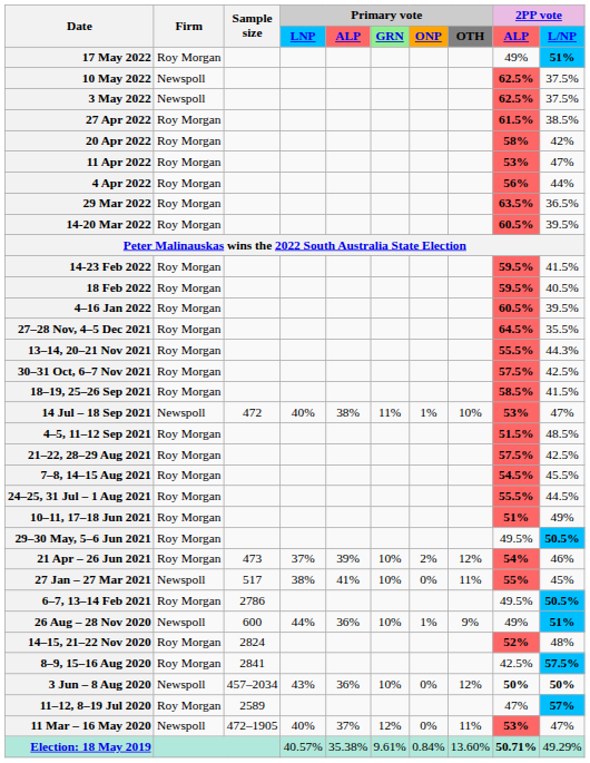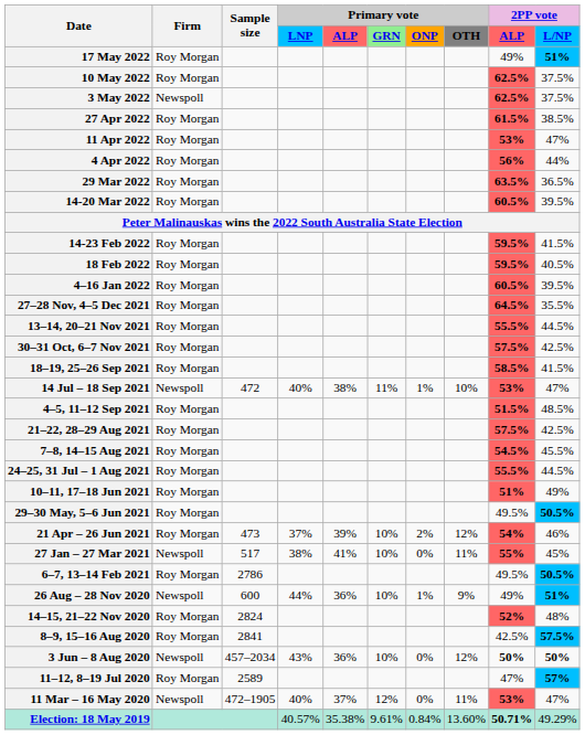10 May 2022 | Firm: Newspoll -> Roy Morgan
- row: 20 Apr 2022 | Roy Morgan | 58% | 42%
13–14, 20–21 Nov 2021 | 2PP vote / L/NP: 44.3% -> 44.5%
